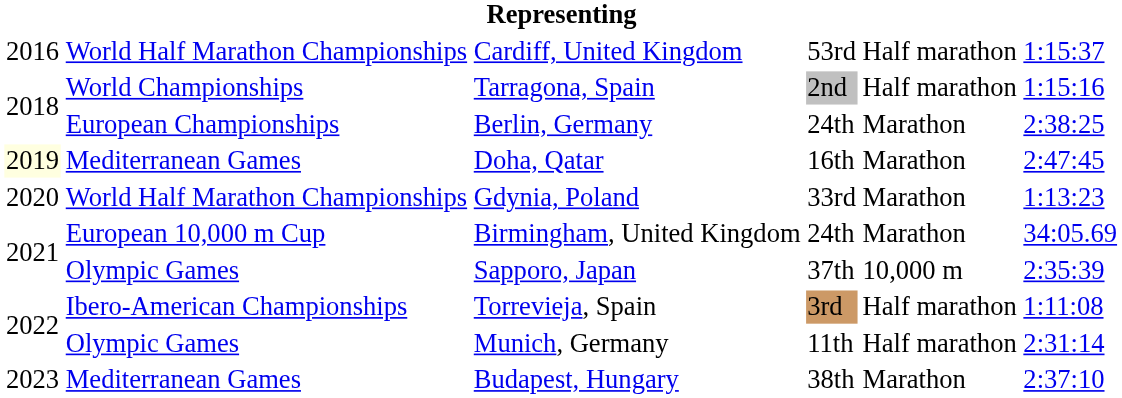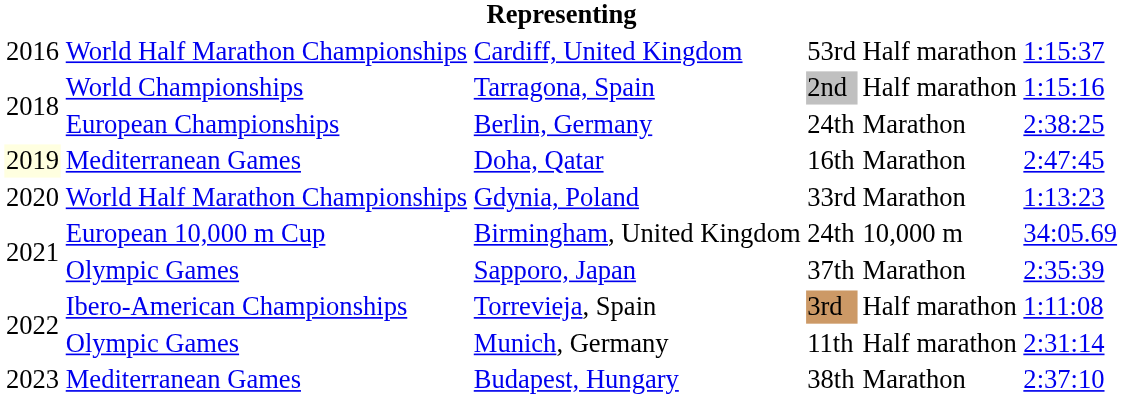Birmingham, United Kingdom | column 5: Marathon -> 10,000 m
Sapporo, Japan | column 5: 10,000 m -> Marathon
